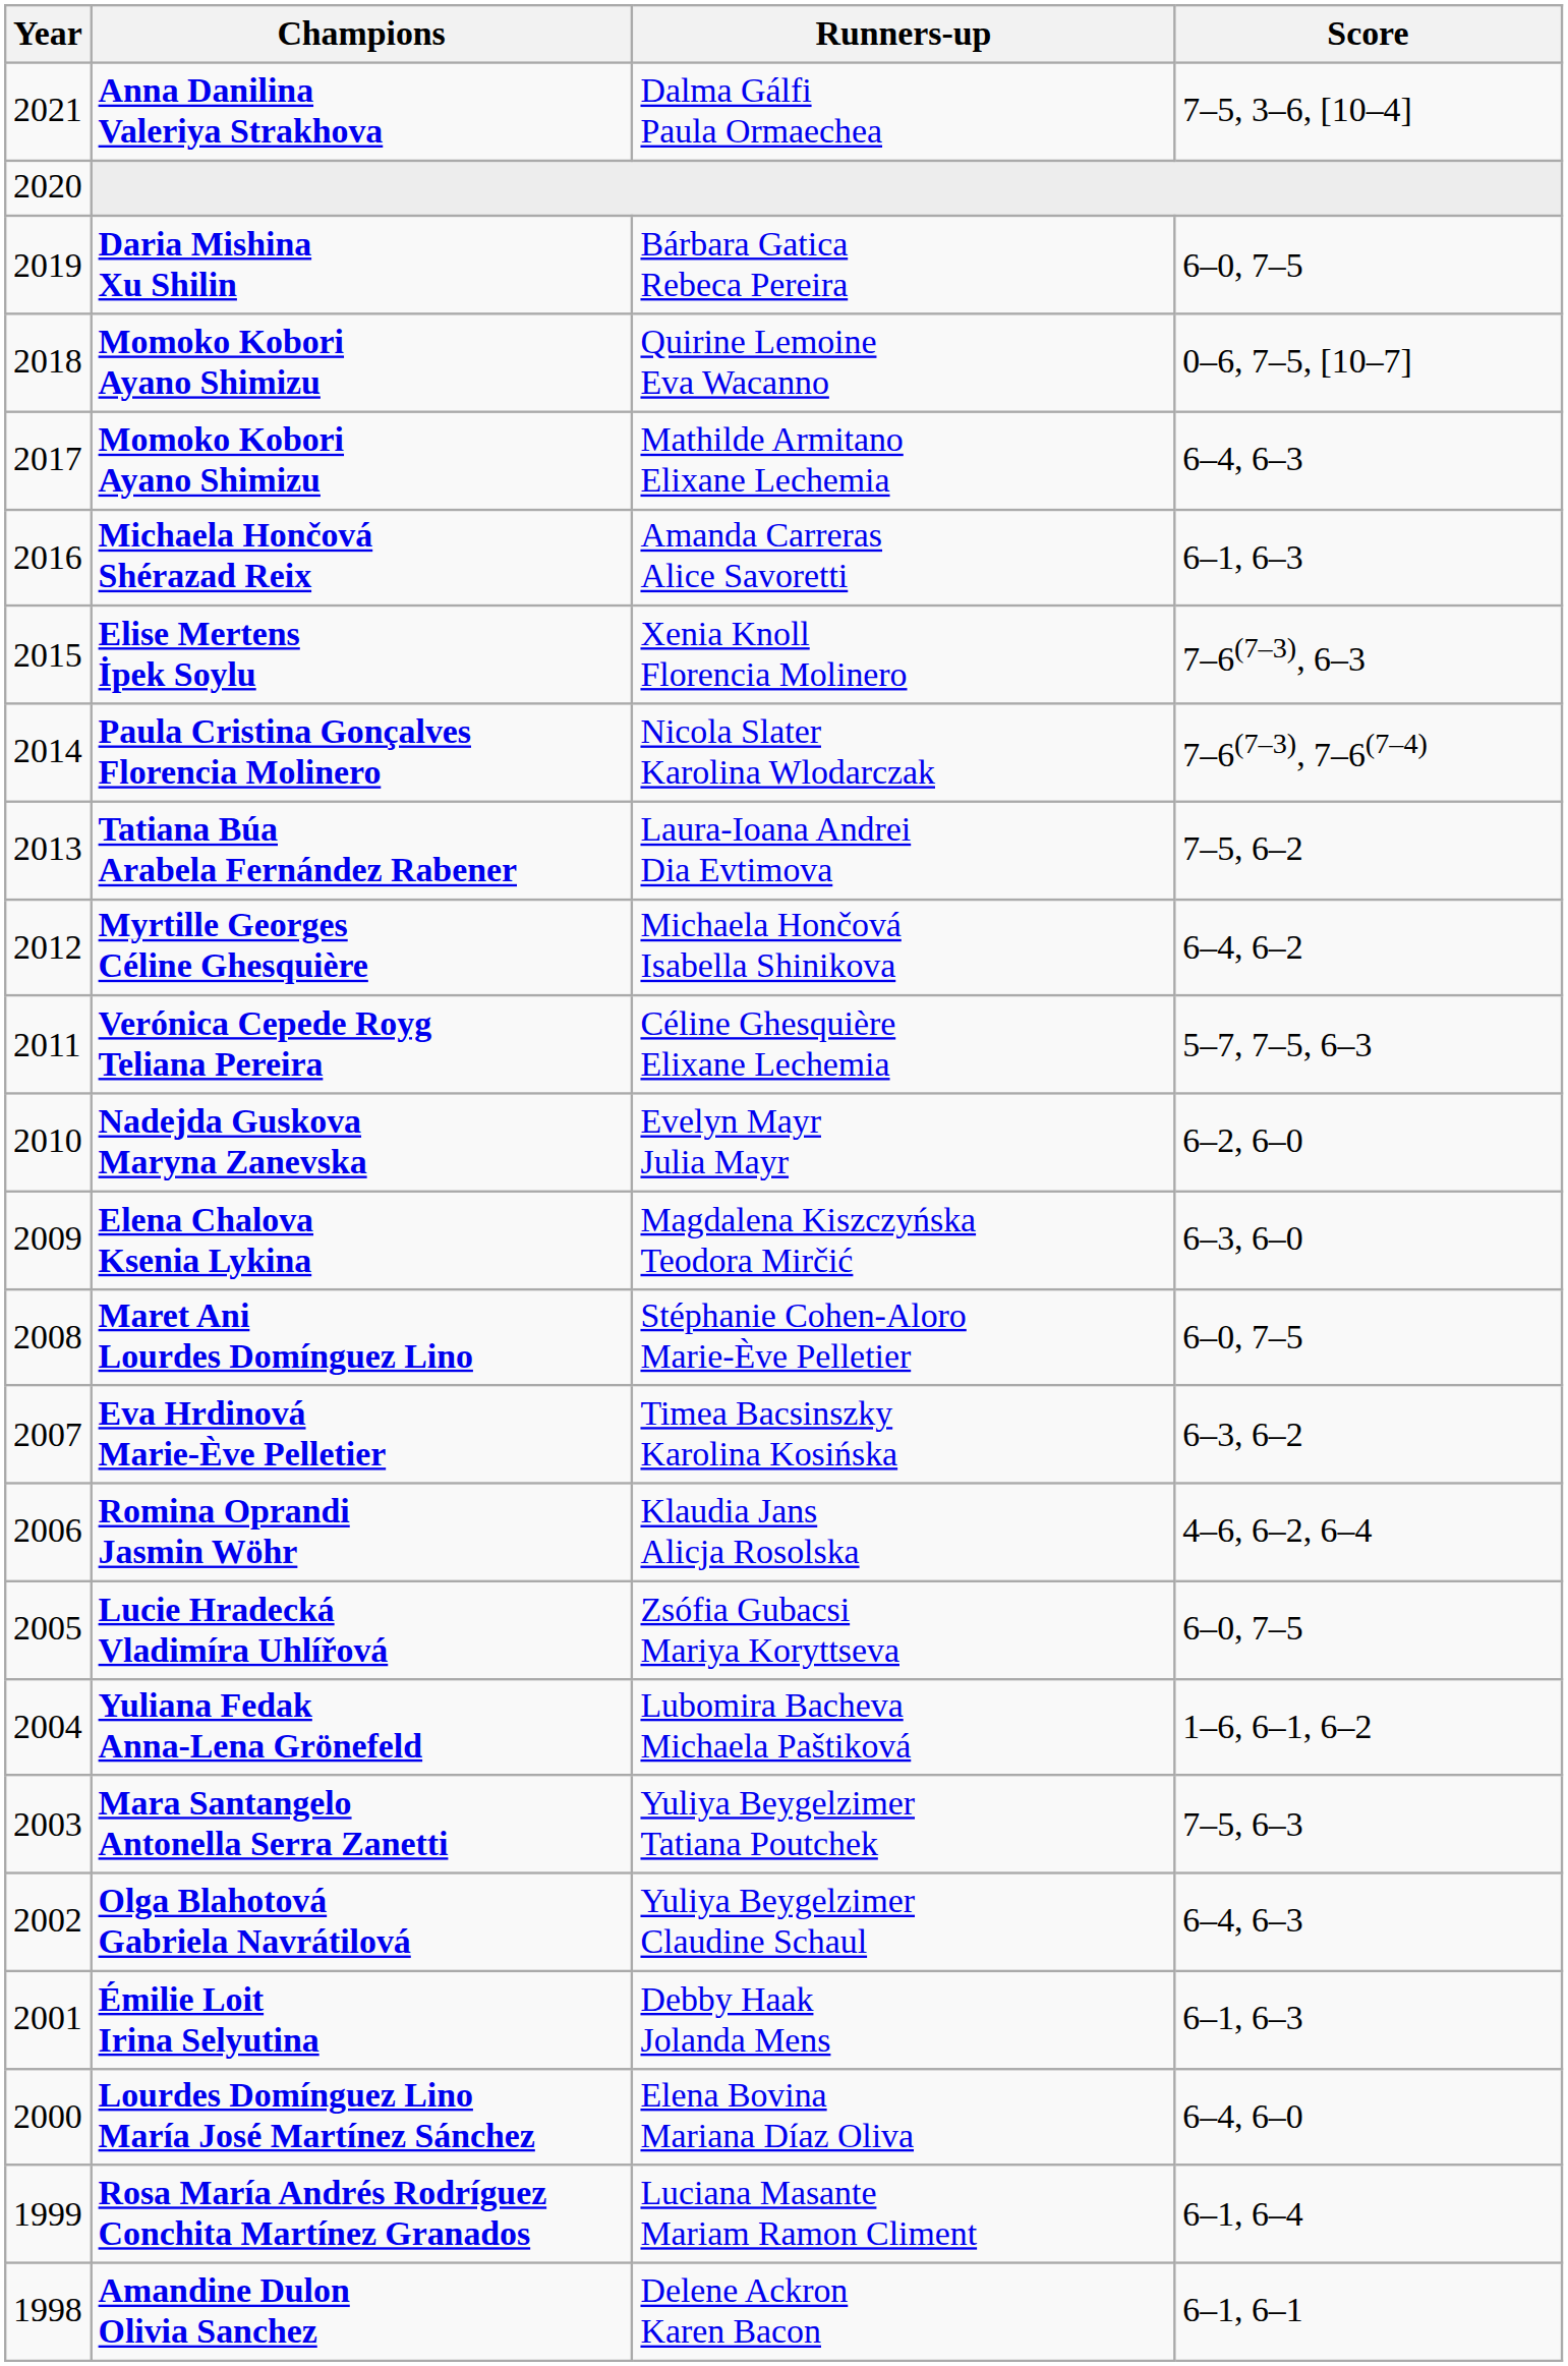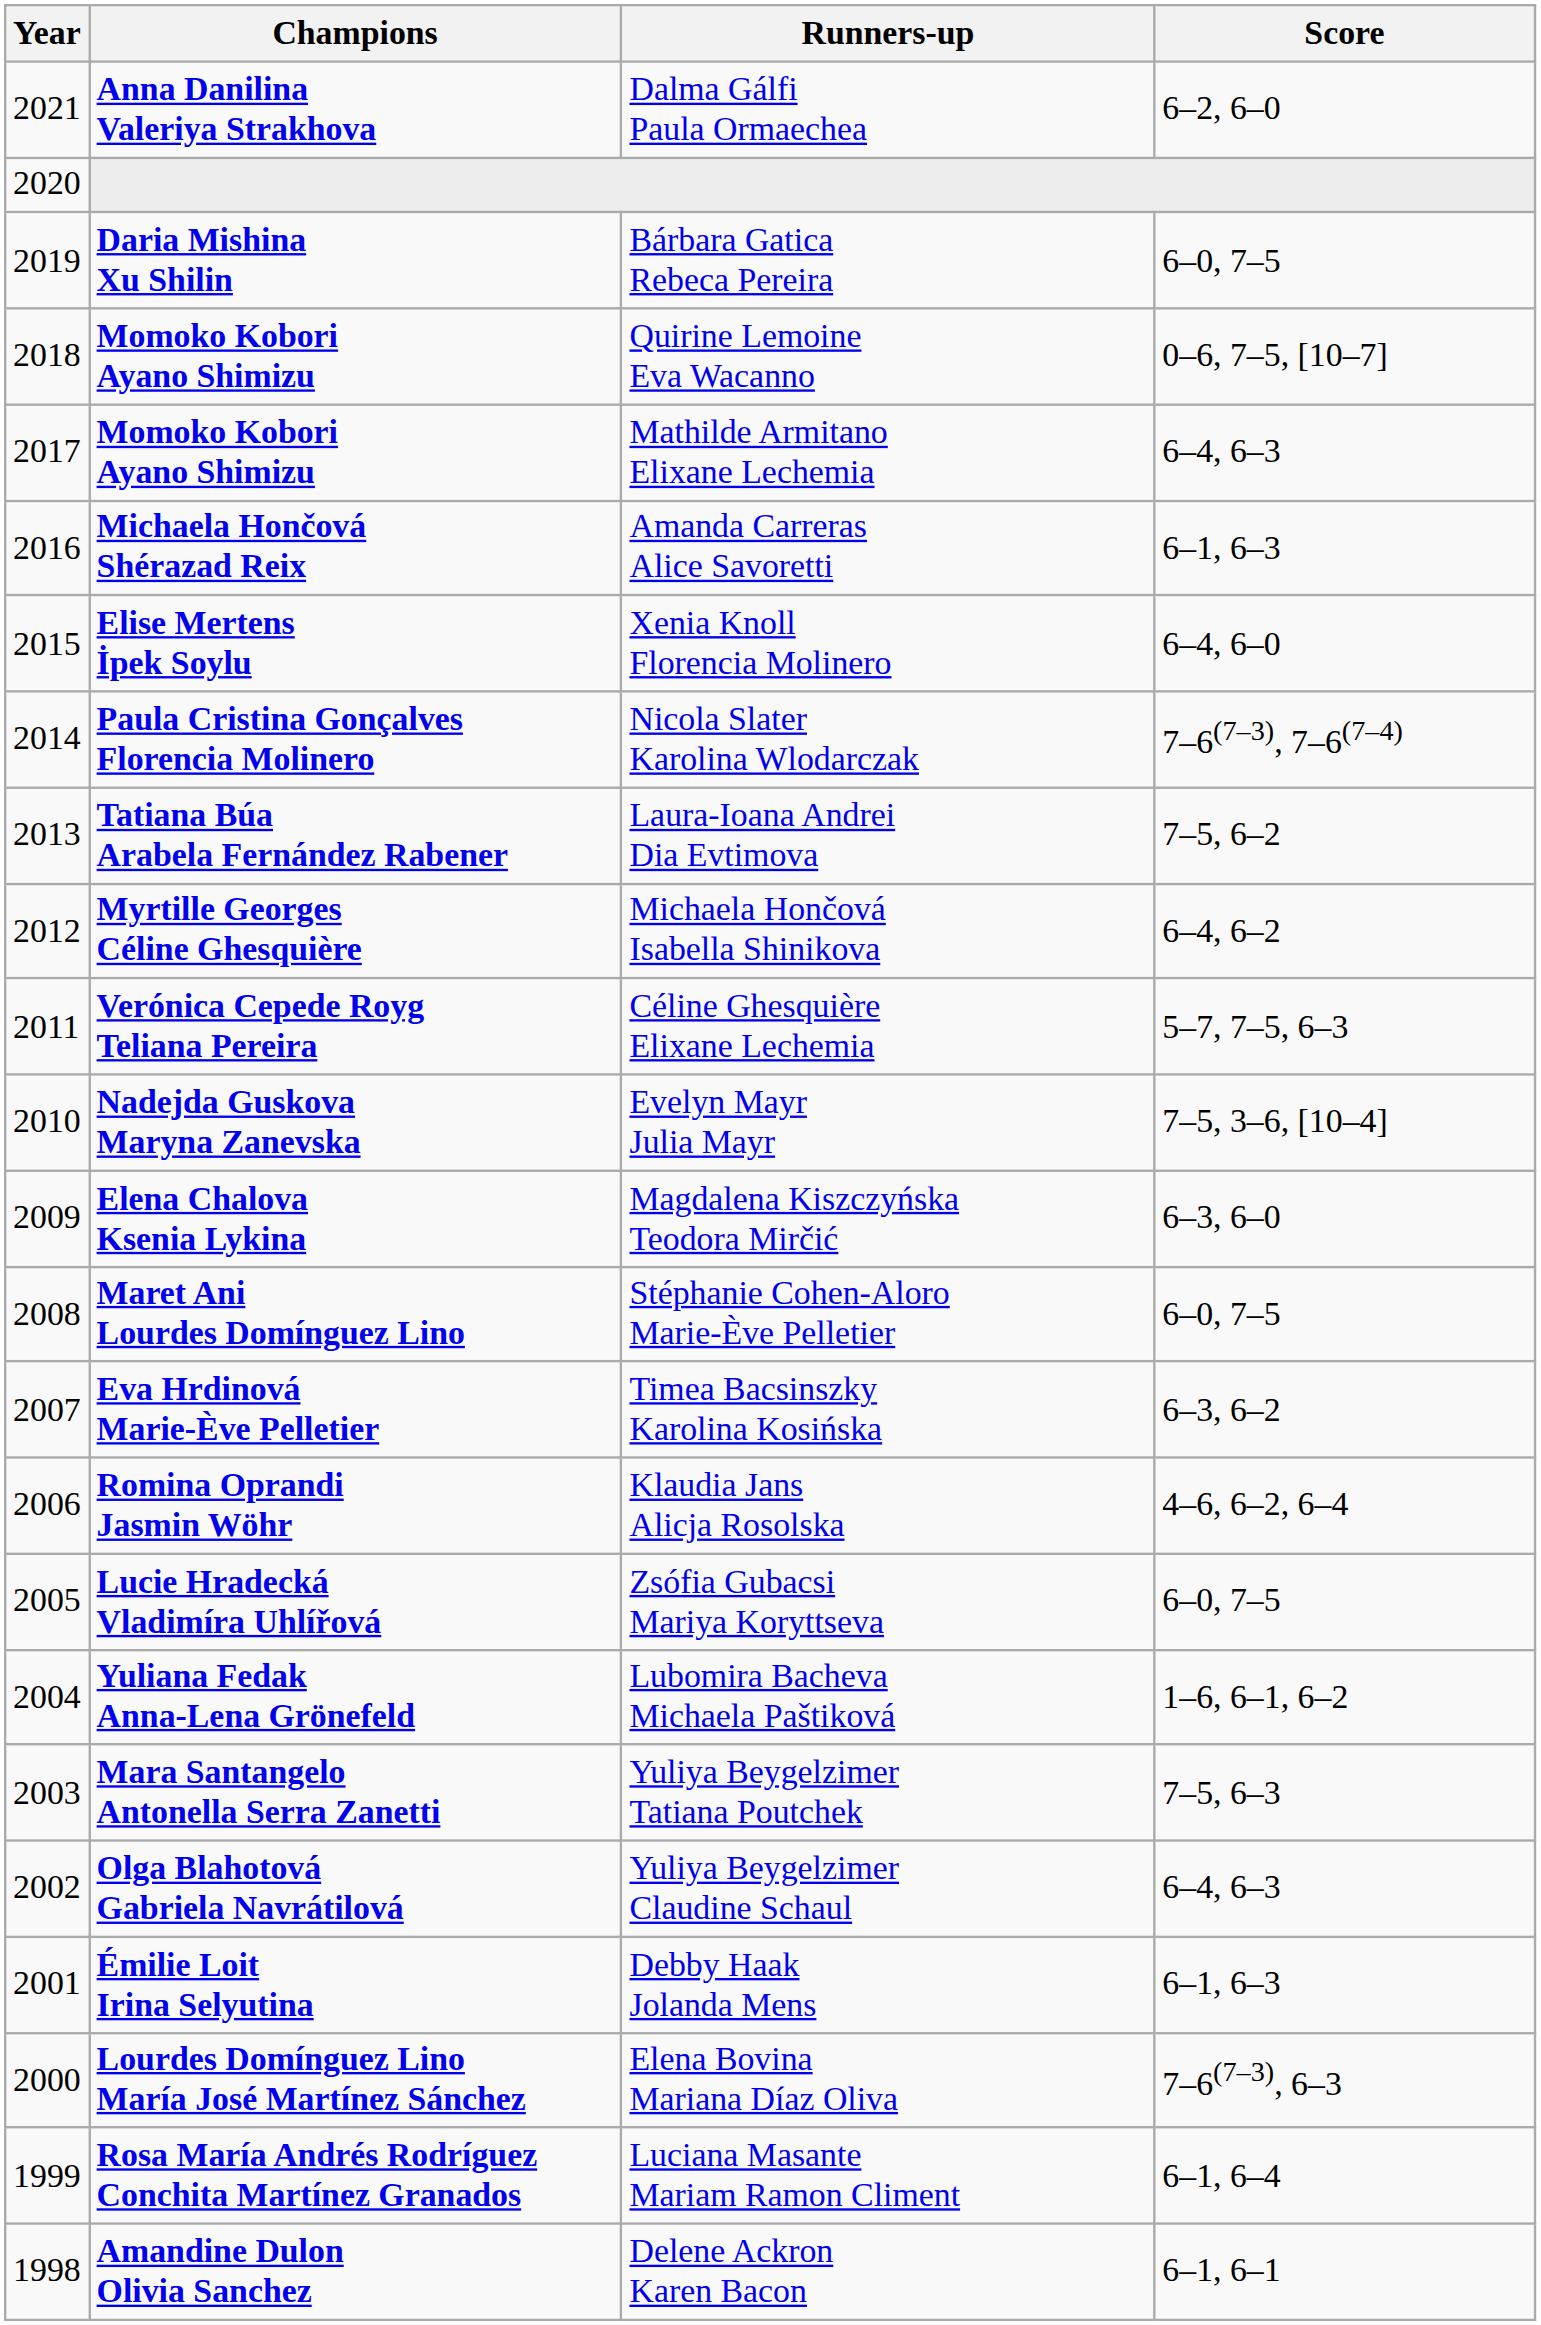Dalma Gálfi Paula Ormaechea | Score: 7–5, 3–6, [10–4] -> 6–2, 6–0
Xenia Knoll Florencia Molinero | Score: 7–6(7–3), 6–3 -> 6–4, 6–0
Evelyn Mayr Julia Mayr | Score: 6–2, 6–0 -> 7–5, 3–6, [10–4]
Elena Bovina Mariana Díaz Oliva | Score: 6–4, 6–0 -> 7–6(7–3), 6–3
